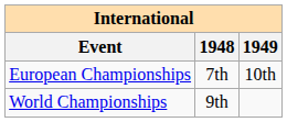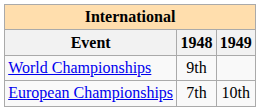rows swapped: World Championships <-> European Championships
